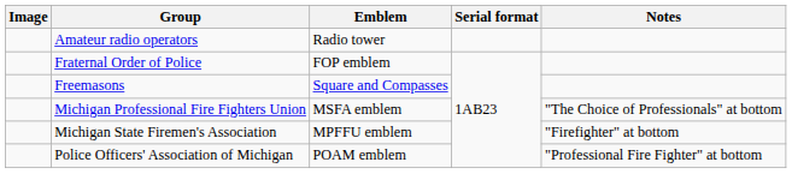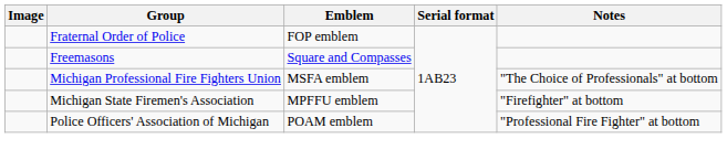- row: Amateur radio operators | Radio tower
